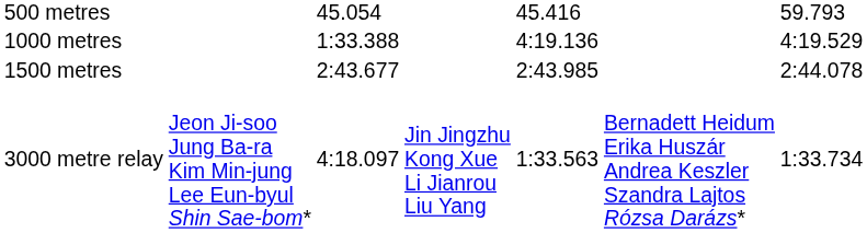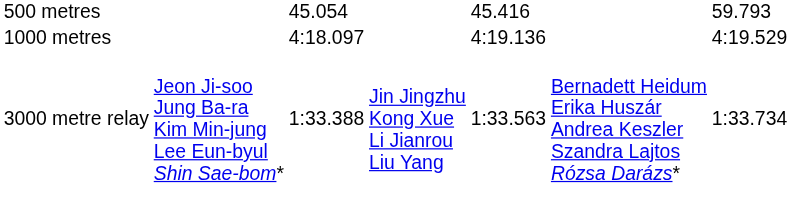1000 metres | column 3: 1:33.388 -> 4:18.097
- row: 1500 metres | 2:43.677 | 2:43.985 | 2:44.078
3000 metre relay | column 3: 4:18.097 -> 1:33.388
